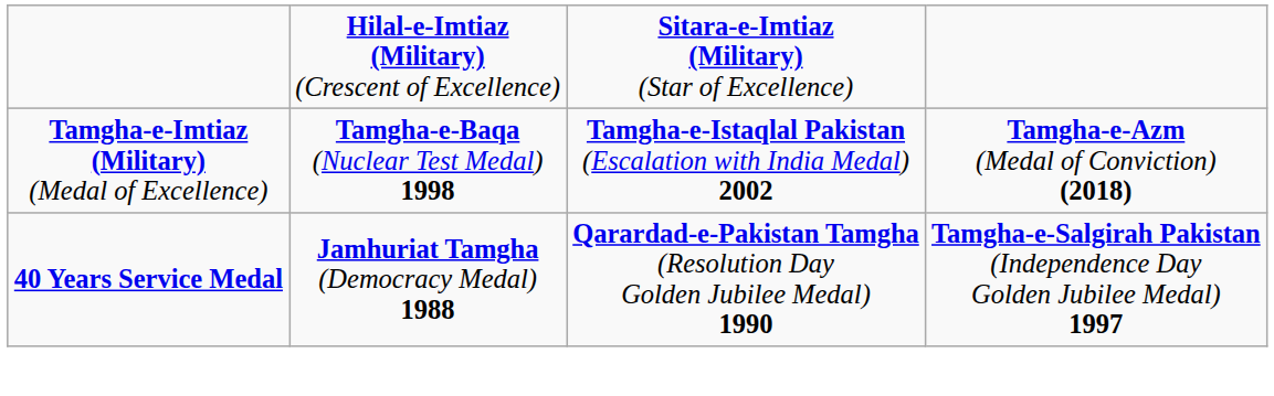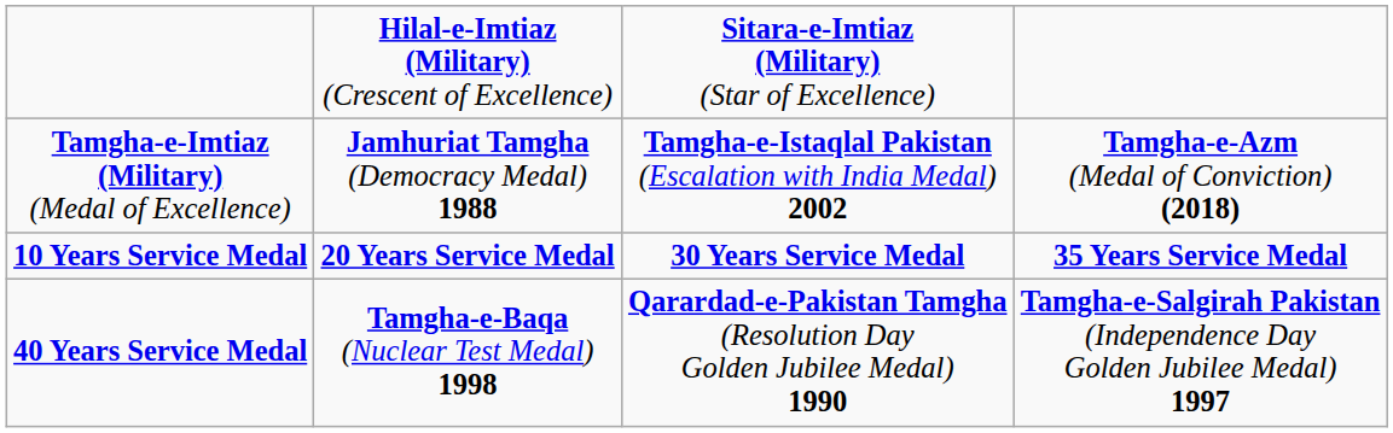Tamgha-e-Imtiaz (Military) (Medal of Excellence) | column 2: Tamgha-e-Baqa (Nuclear Test Medal) 1998 -> Jamhuriat Tamgha (Democracy Medal) 1988
+ row: 10 Years Service Medal | 20 Years Service Medal | 30 Years Service Medal | 35 Years Service Medal
40 Years Service Medal | column 2: Jamhuriat Tamgha (Democracy Medal) 1988 -> Tamgha-e-Baqa (Nuclear Test Medal) 1998
